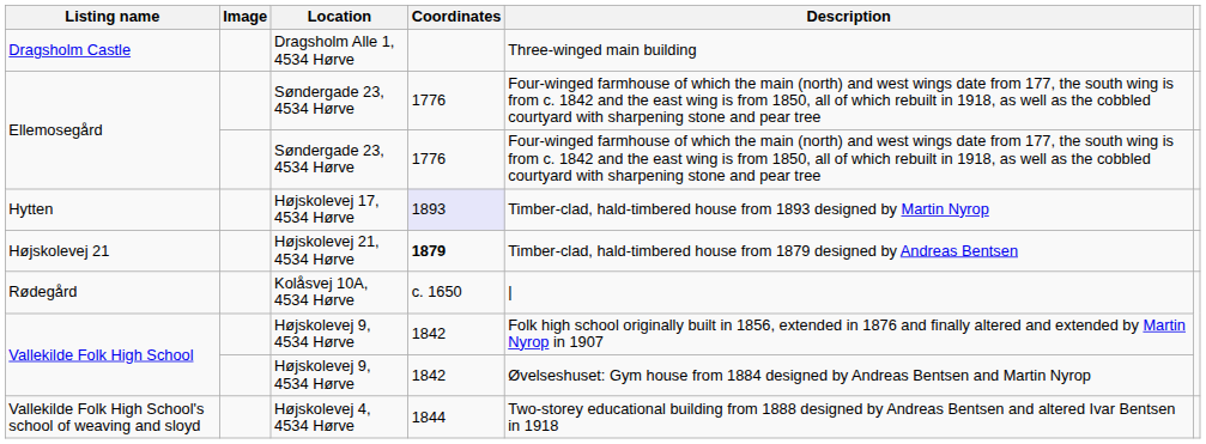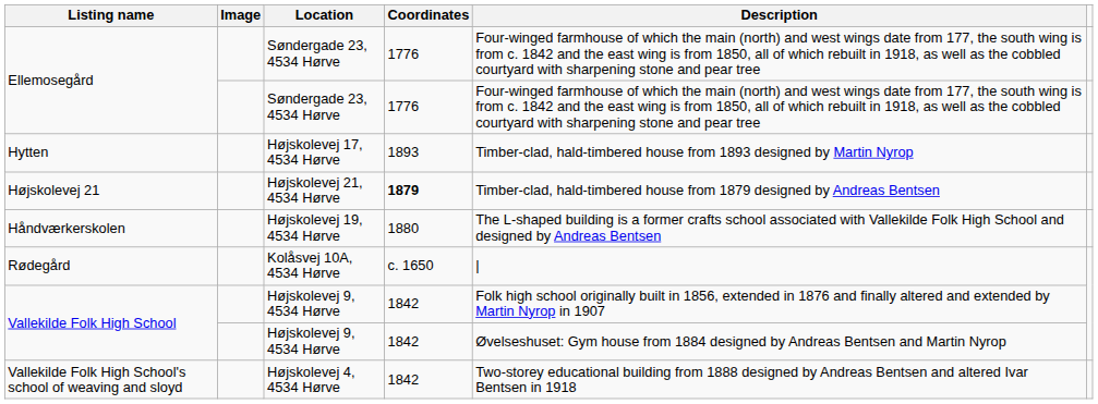- row: Dragsholm Castle | Dragsholm Alle 1, 4534 Hørve | Three-winged main building
Hytten | Coordinates: lavender background -> no background
+ row: Håndværkerskolen | Højskolevej 19, 4534 Hørve | 1880 | The L-shaped building is a former crafts school associated with Vallekilde Folk High School and designed by Andreas Bentsen
Vallekilde Folk High School's school of weaving and sloyd | Coordinates: 1844 -> 1842
